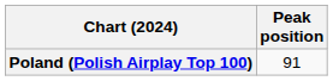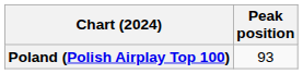Poland (Polish Airplay Top 100) | Peak position: 91 -> 93
